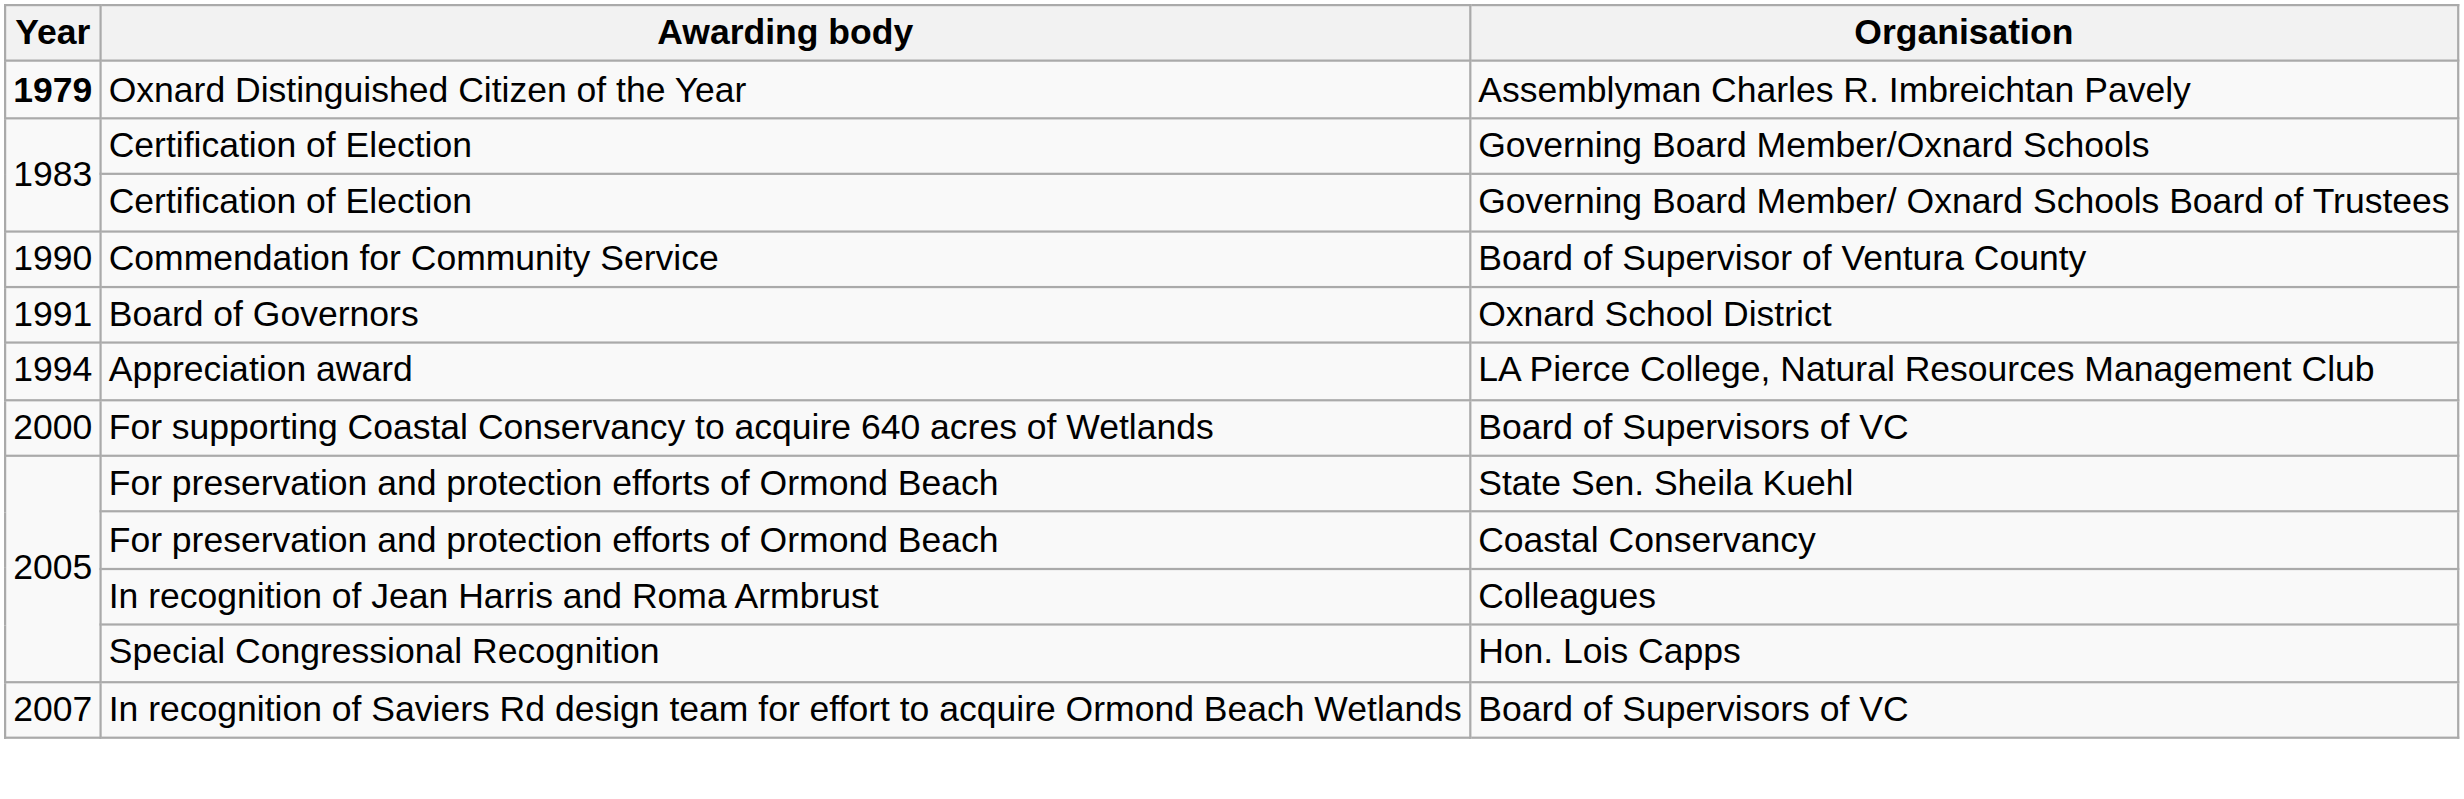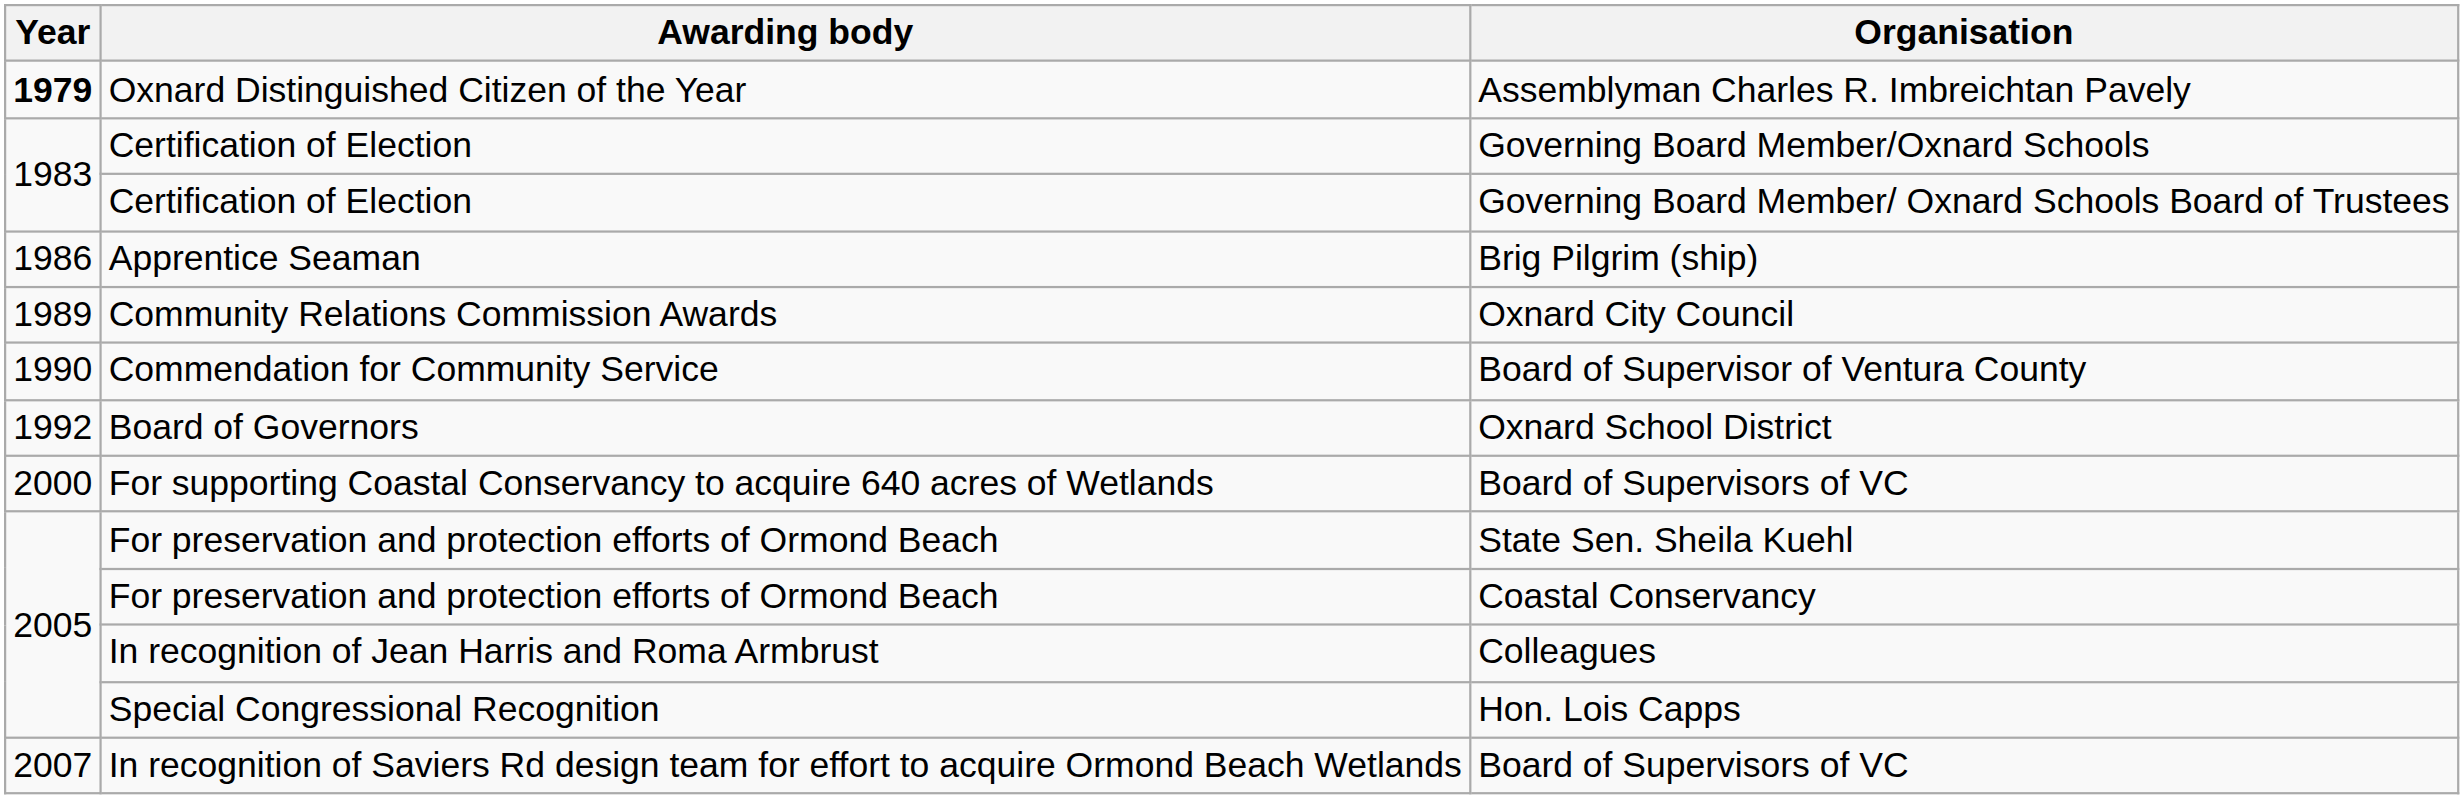+ row: 1986 | Apprentice Seaman | Brig Pilgrim (ship)
+ row: 1989 | Community Relations Commission Awards | Oxnard City Council
Oxnard School District | Year: 1991 -> 1992
- row: 1994 | Appreciation award | LA Pierce College, Natural Resources Management Club
